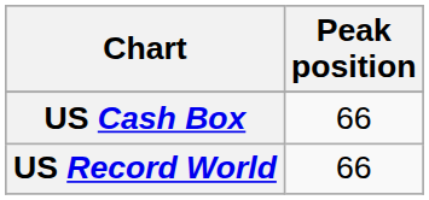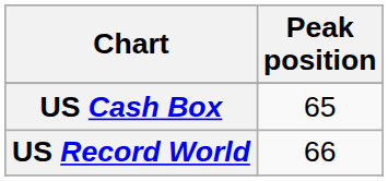US Cash Box | Peak position: 66 -> 65
